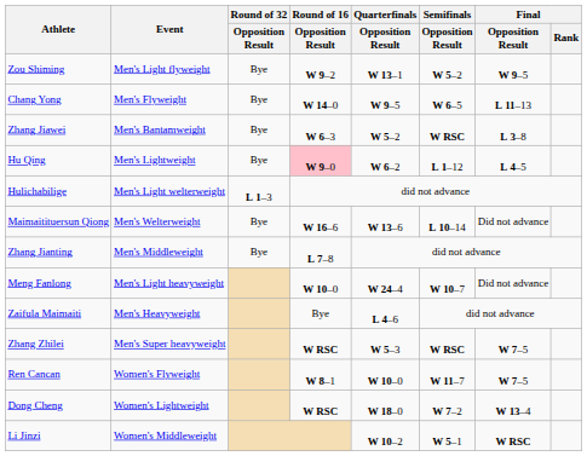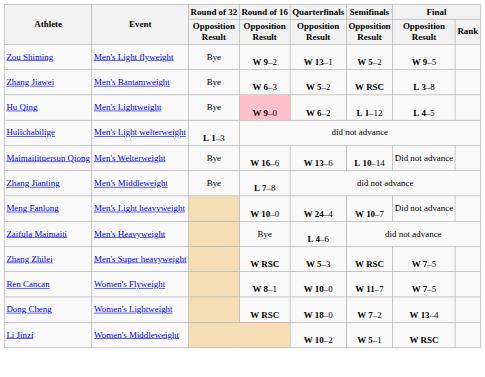- row: Chang Yong | Men's Flyweight | Bye | W 14–0 | W 9–5 | W 6–5 | L 11–13
